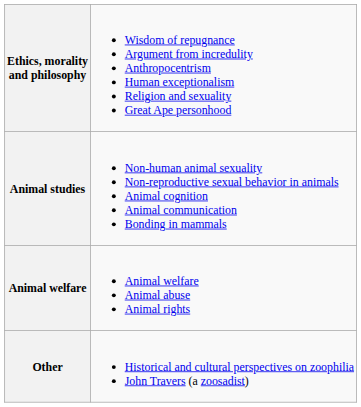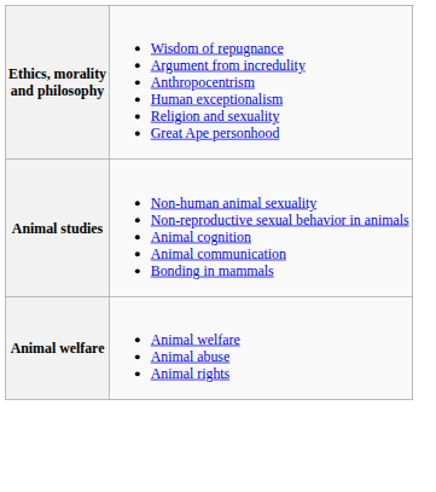- row: Other | Historical and cultural perspectives on zoophilia John Travers (a zoosadist)
